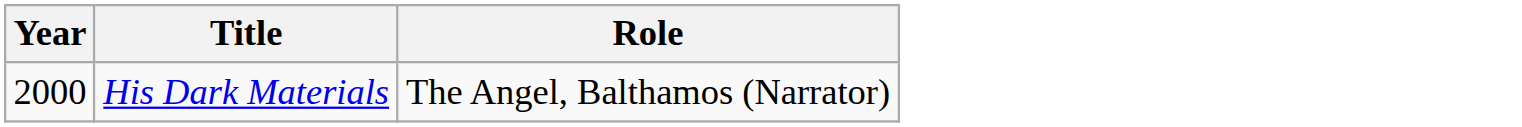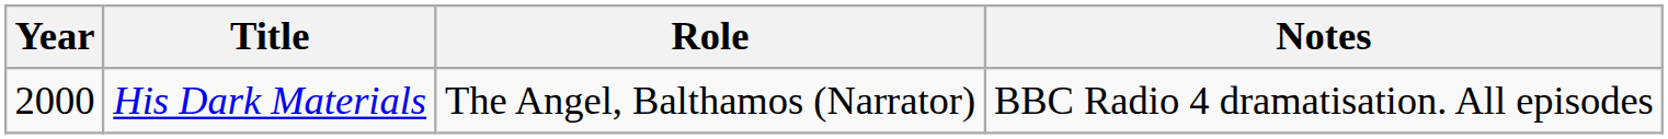+ column: Notes | BBC Radio 4 dramatisation. All episodes
